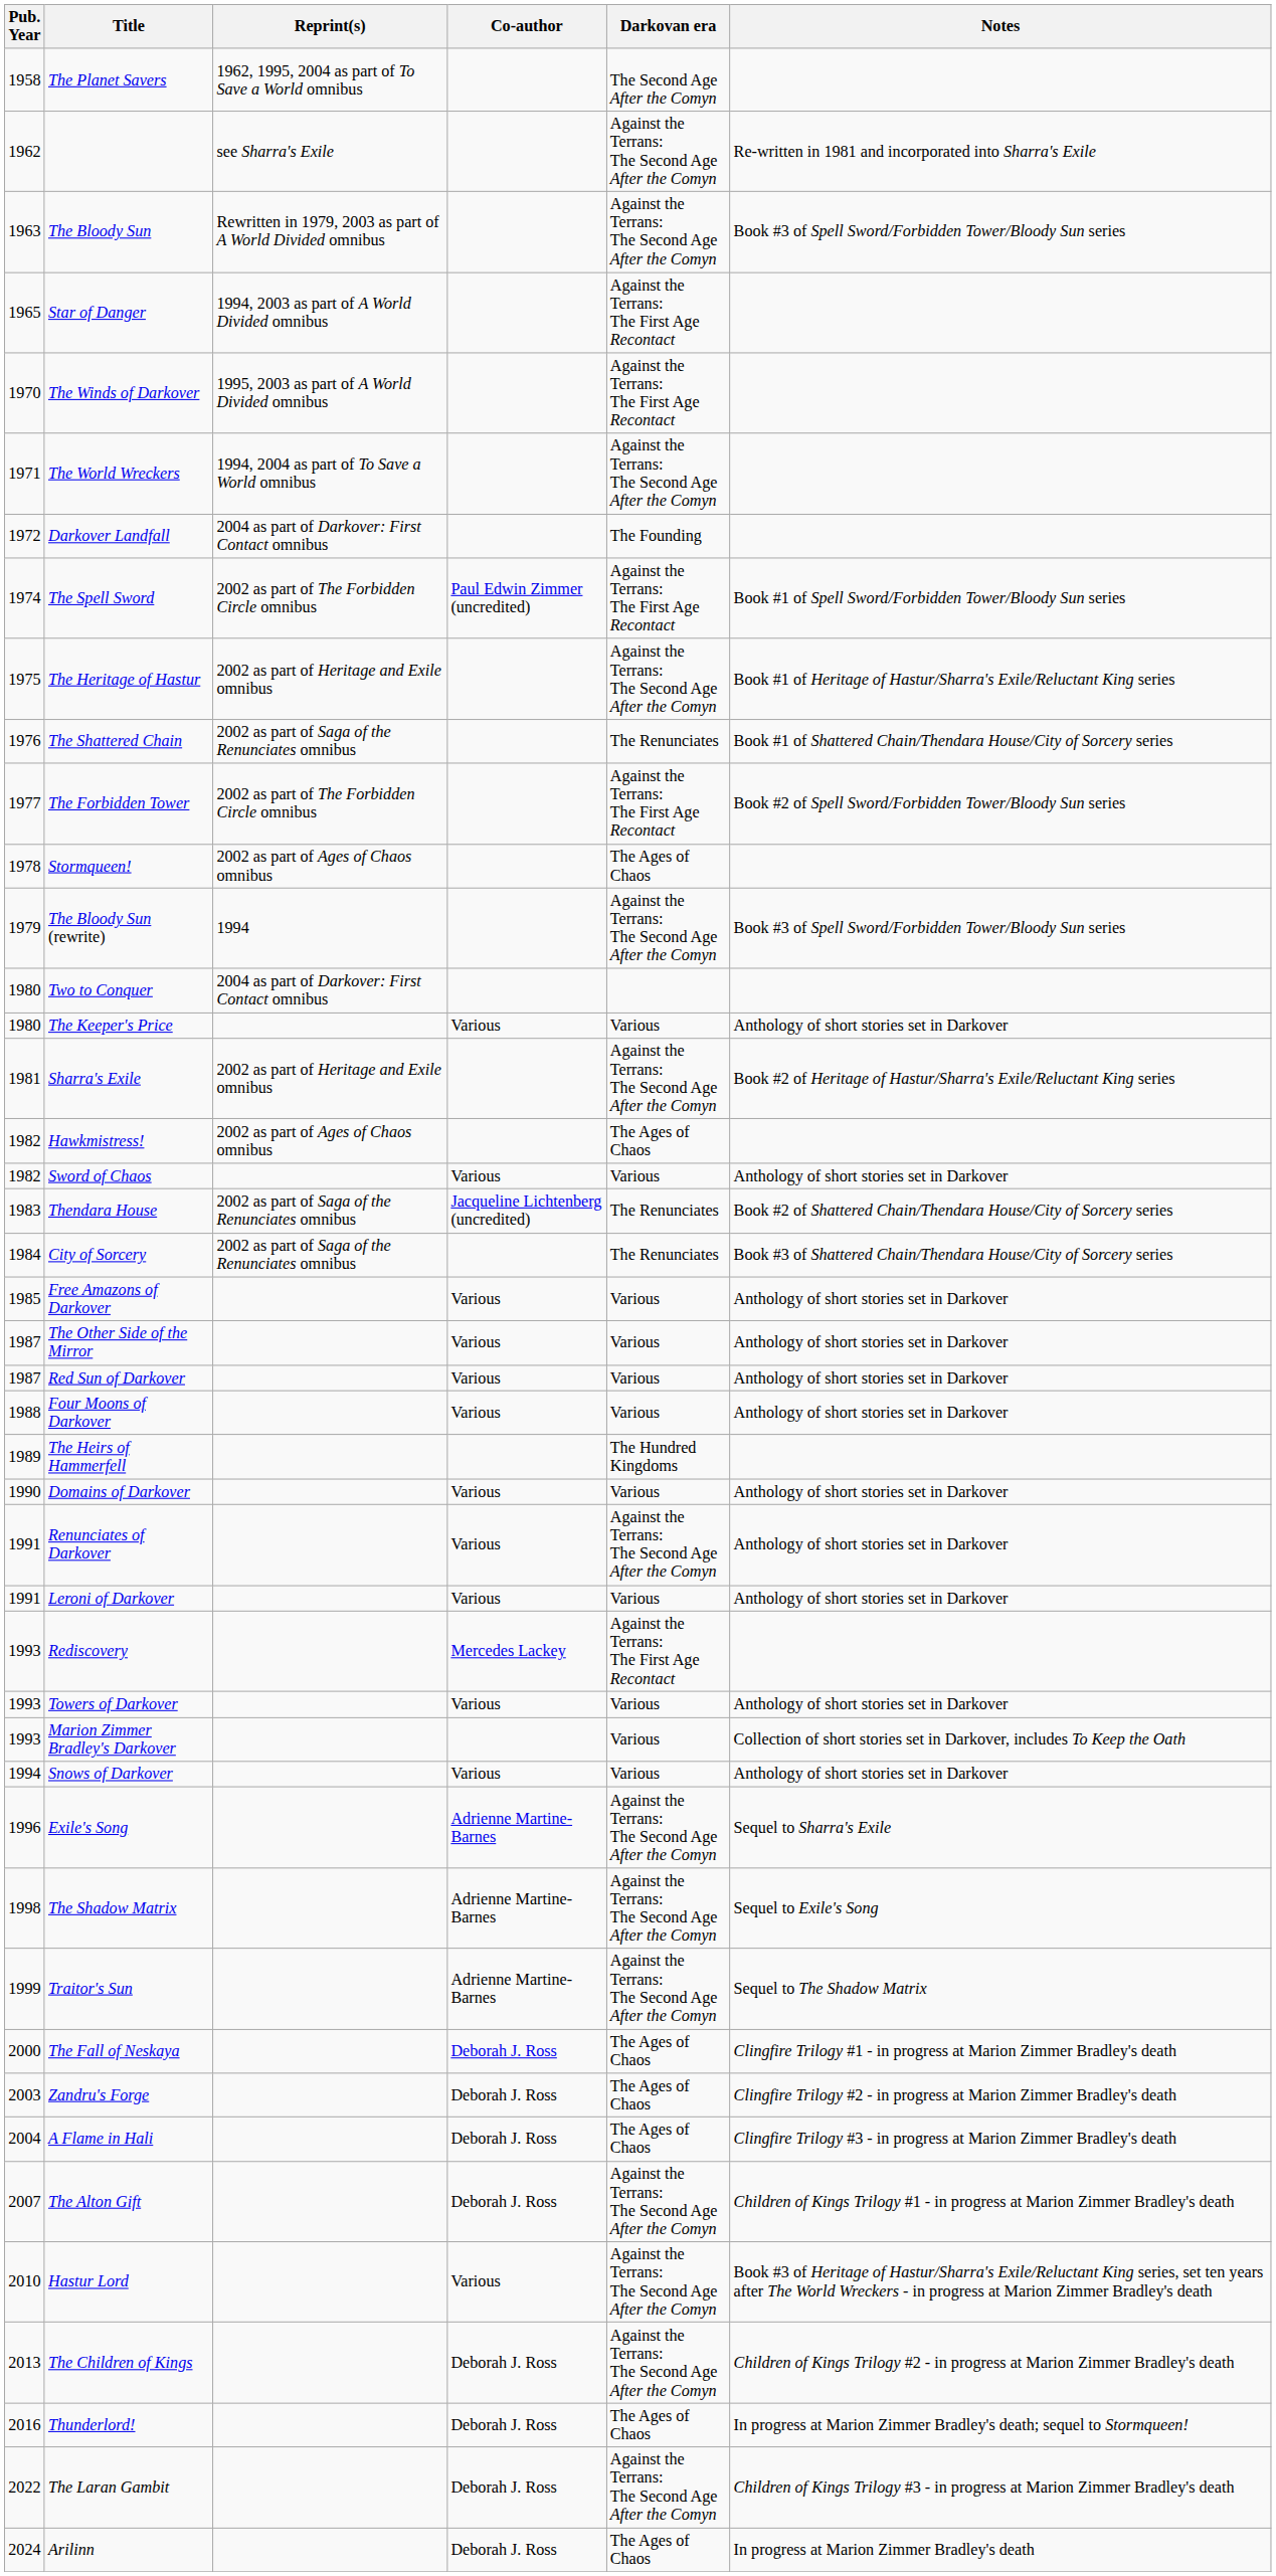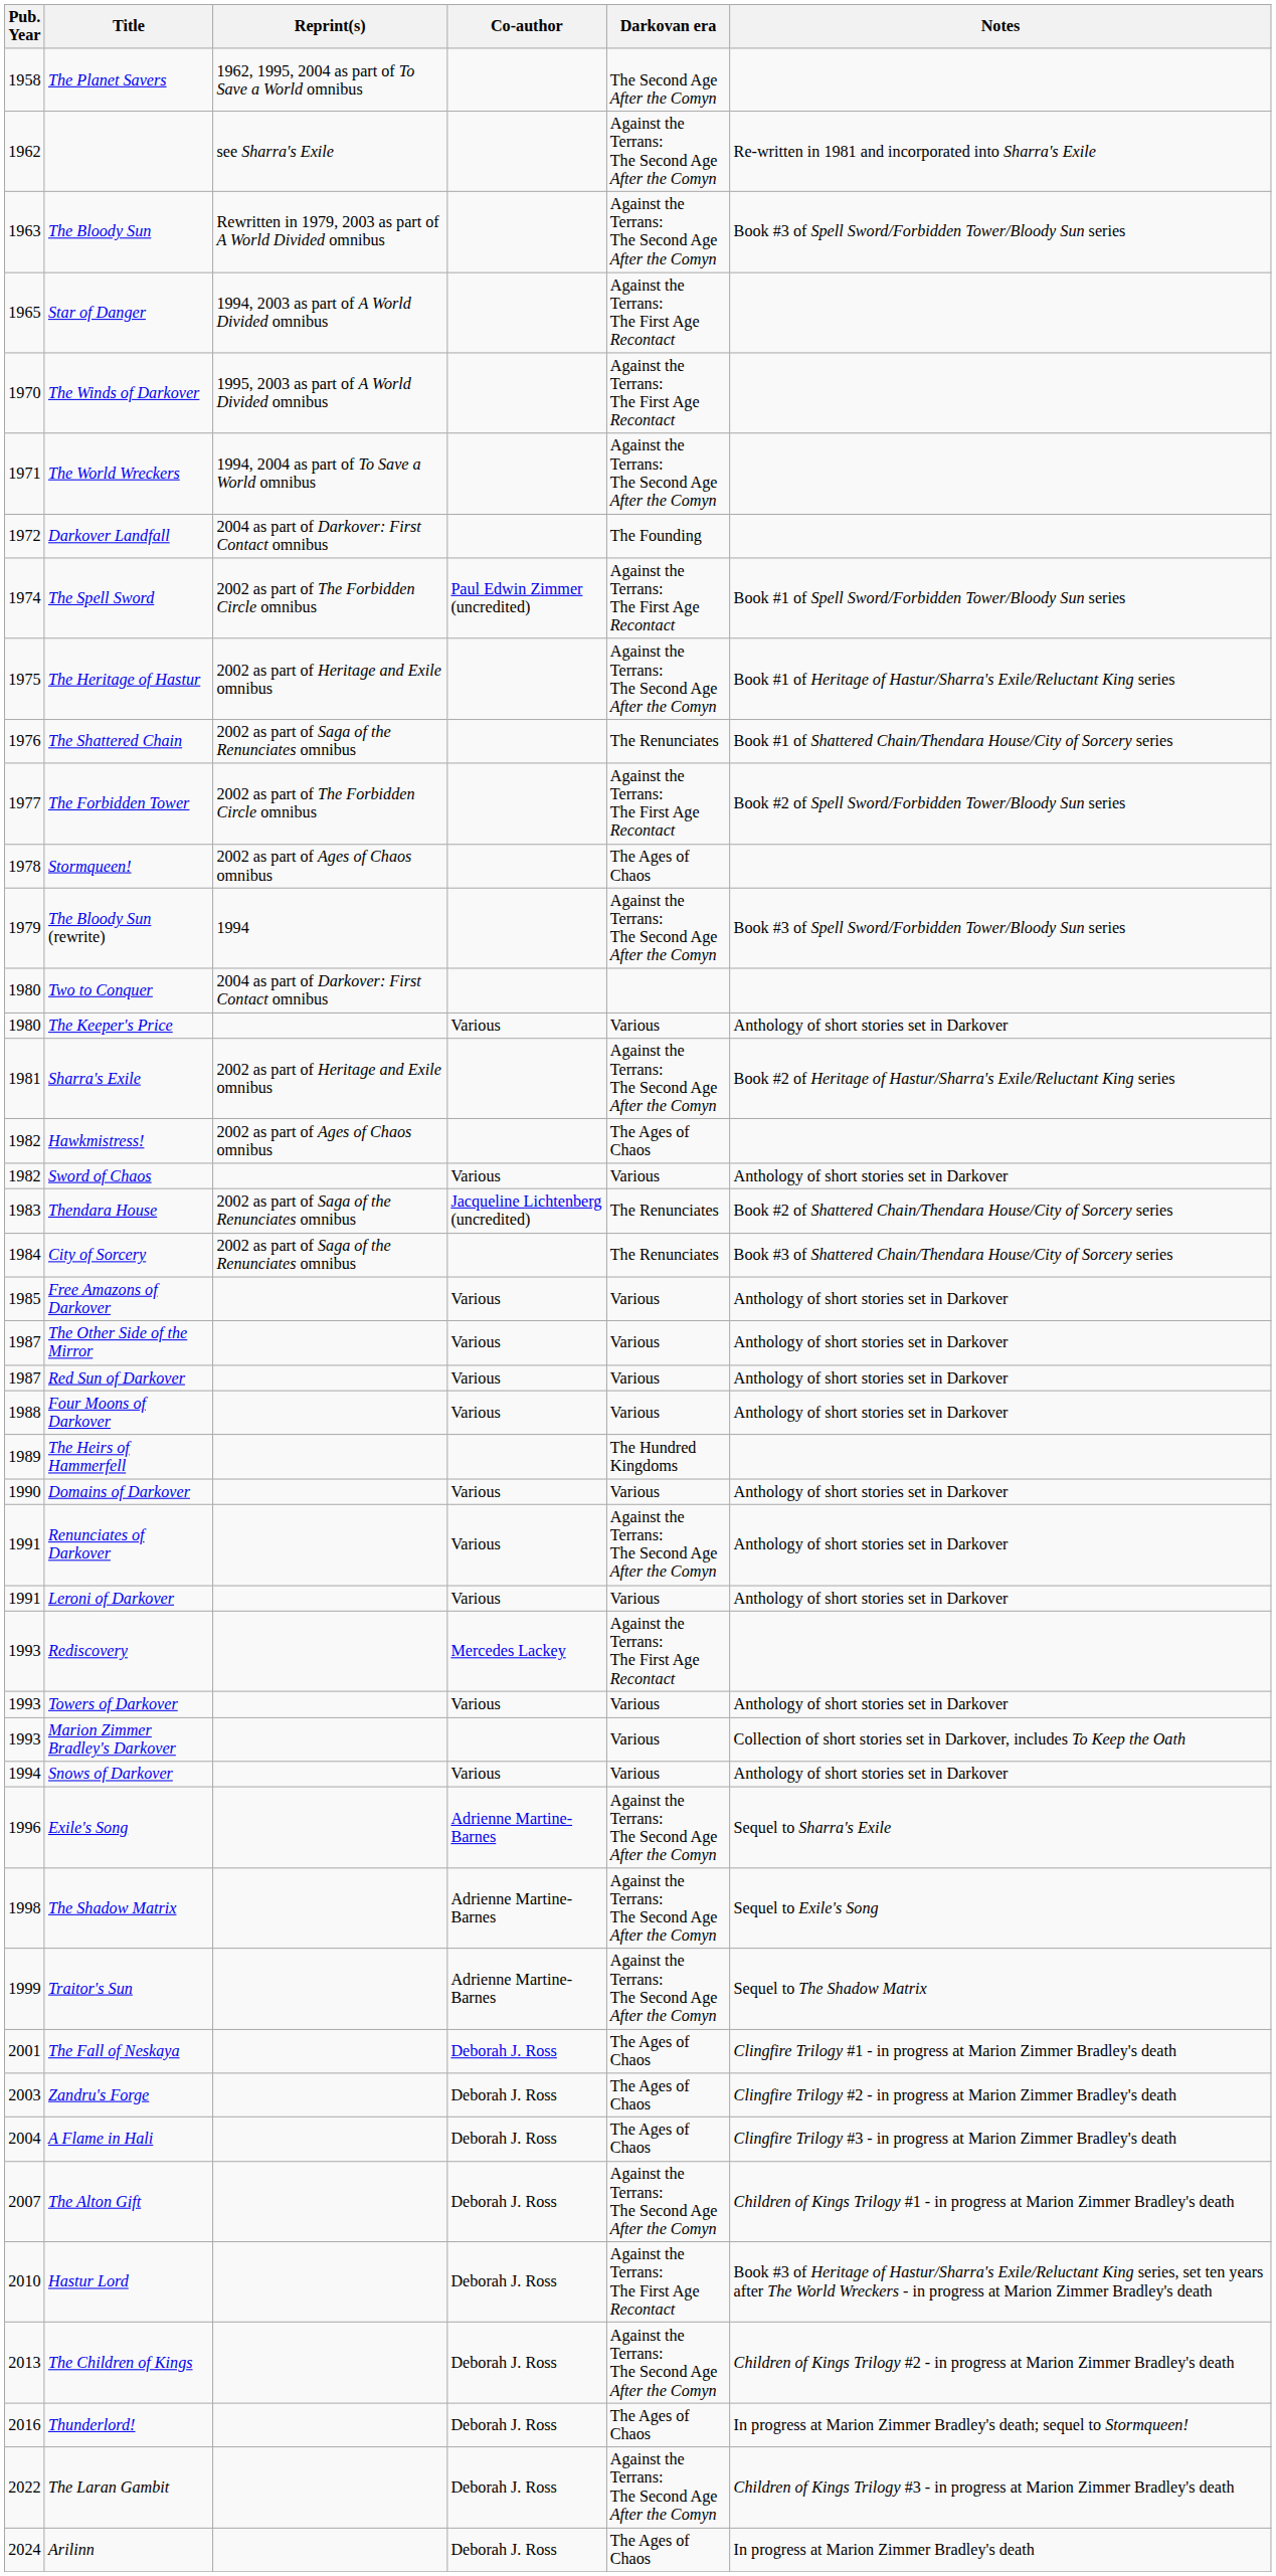The Fall of Neskaya | Pub. Year: 2000 -> 2001
Hastur Lord | Co-author: Various -> Deborah J. Ross
Hastur Lord | Darkovan era: Against the Terrans: The Second Age After the Comyn -> Against the Terrans: The First Age Recontact
